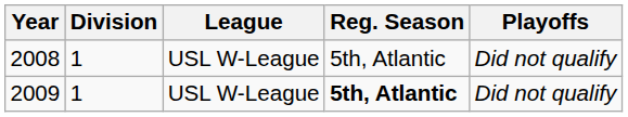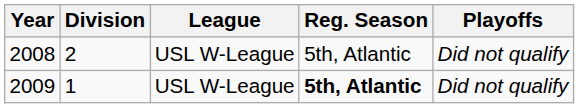2008 | Division: 1 -> 2
